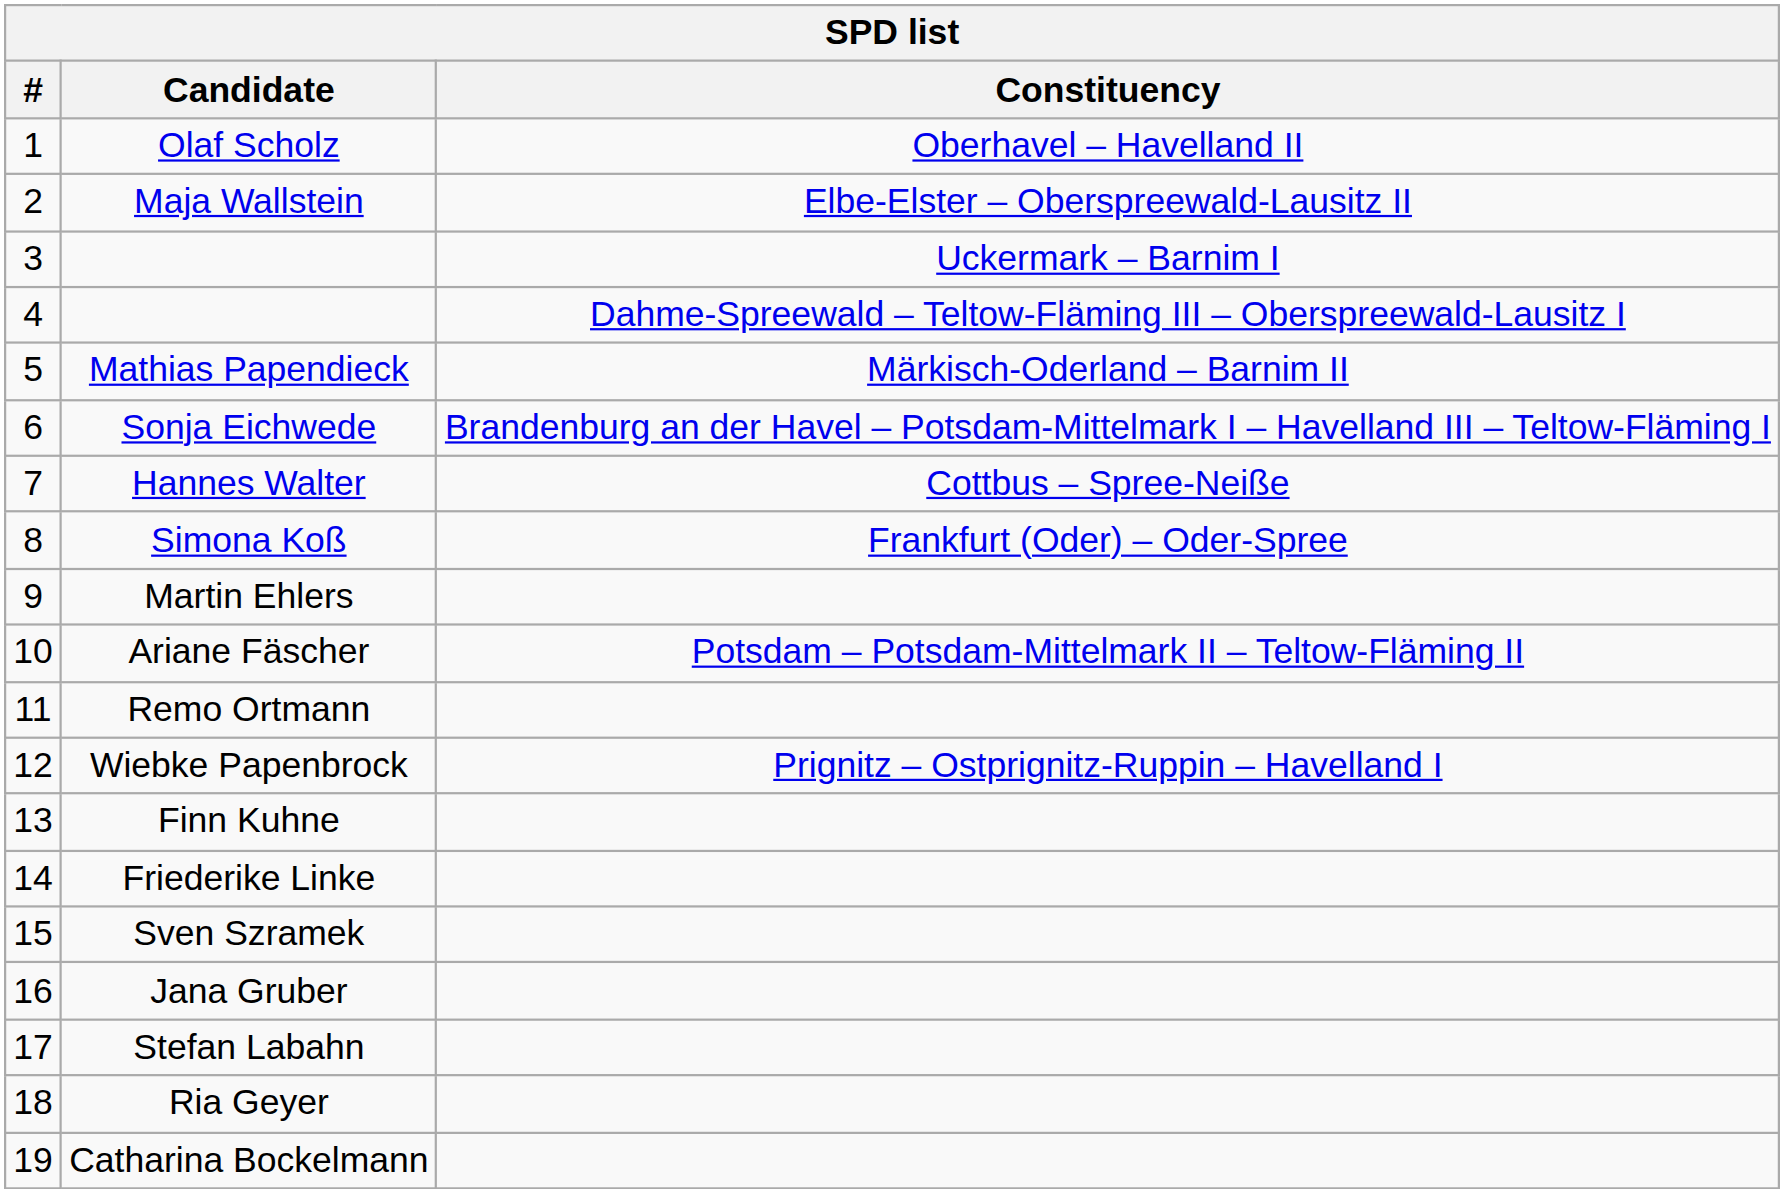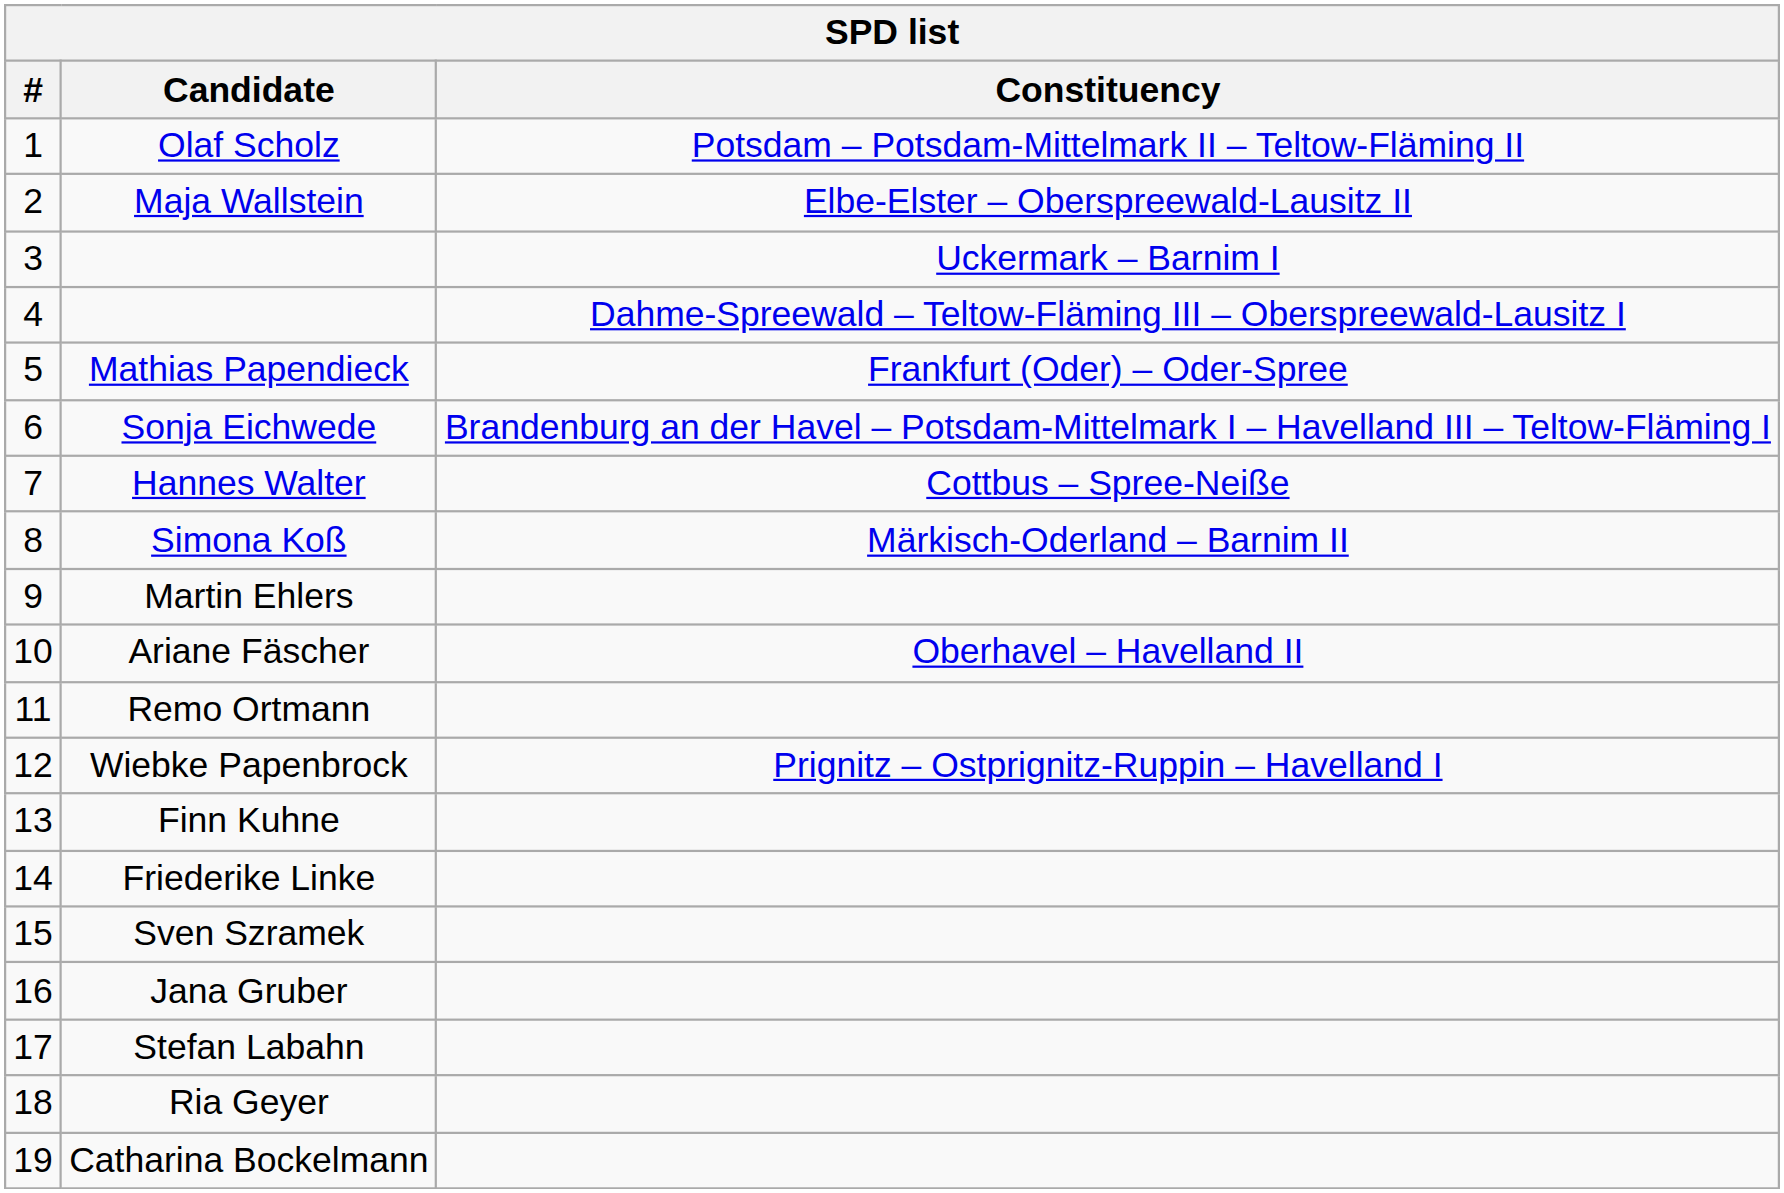Olaf Scholz | Constituency: Oberhavel – Havelland II -> Potsdam – Potsdam-Mittelmark II – Teltow-Fläming II
Mathias Papendieck | Constituency: Märkisch-Oderland – Barnim II -> Frankfurt (Oder) – Oder-Spree
Simona Koß | Constituency: Frankfurt (Oder) – Oder-Spree -> Märkisch-Oderland – Barnim II
Ariane Fäscher | Constituency: Potsdam – Potsdam-Mittelmark II – Teltow-Fläming II -> Oberhavel – Havelland II
